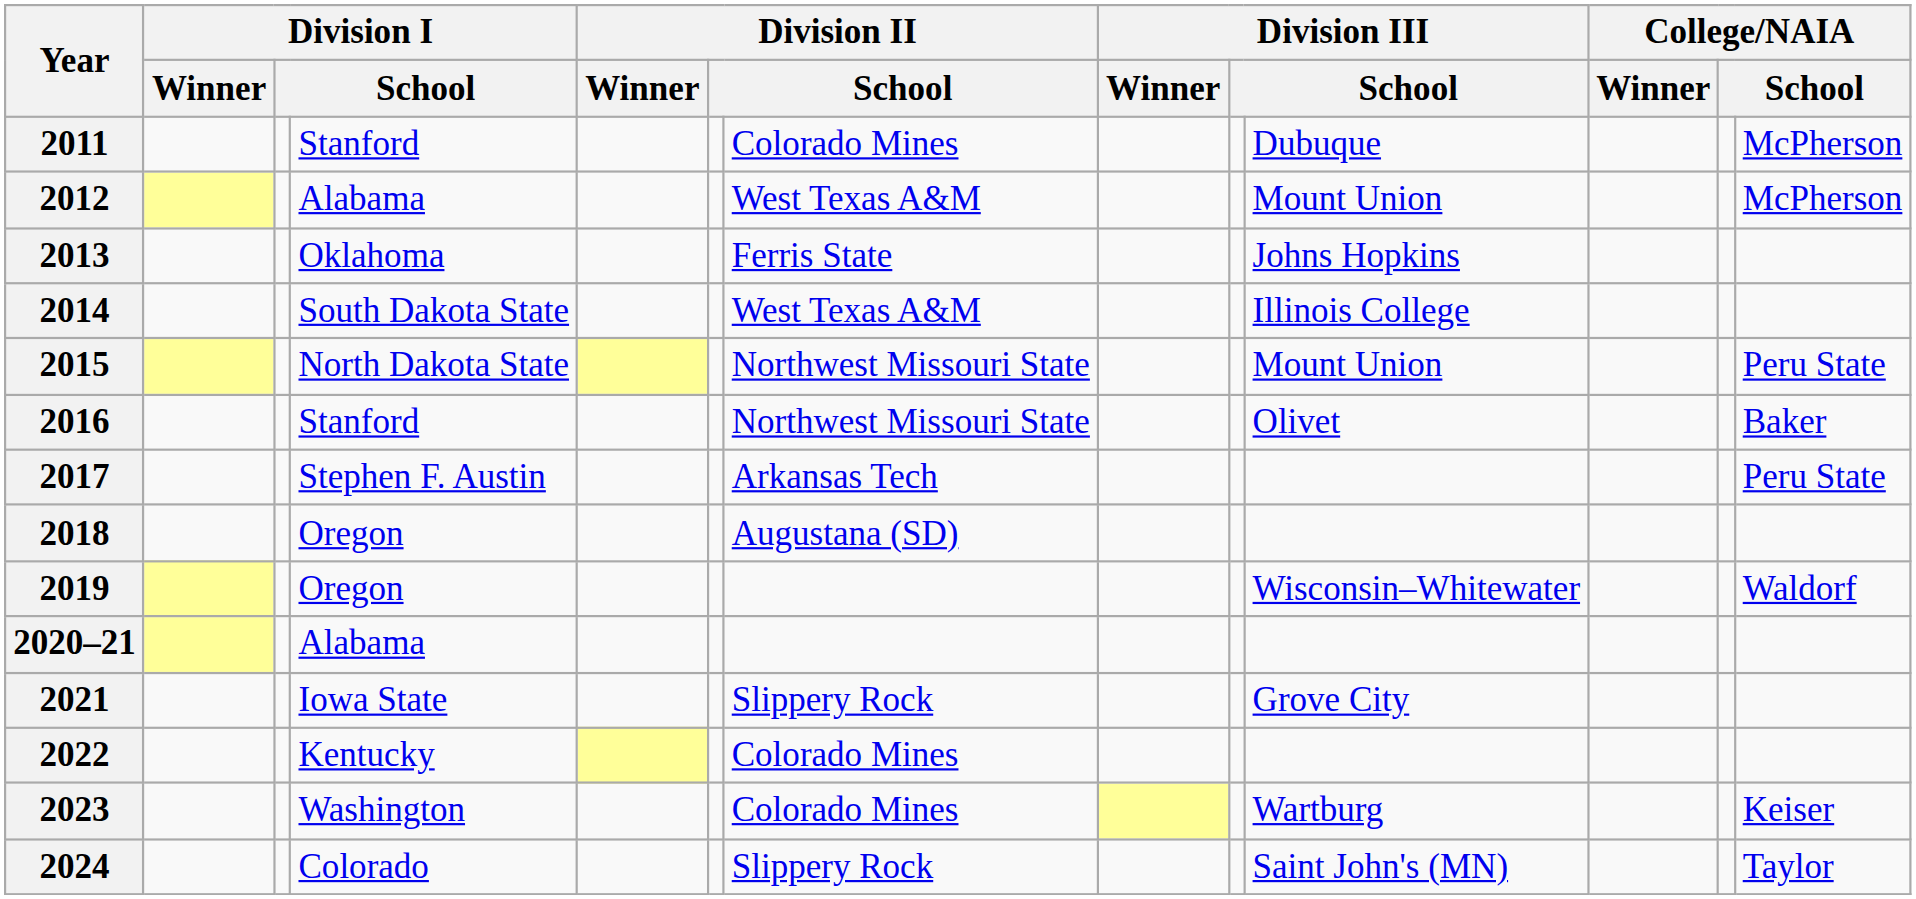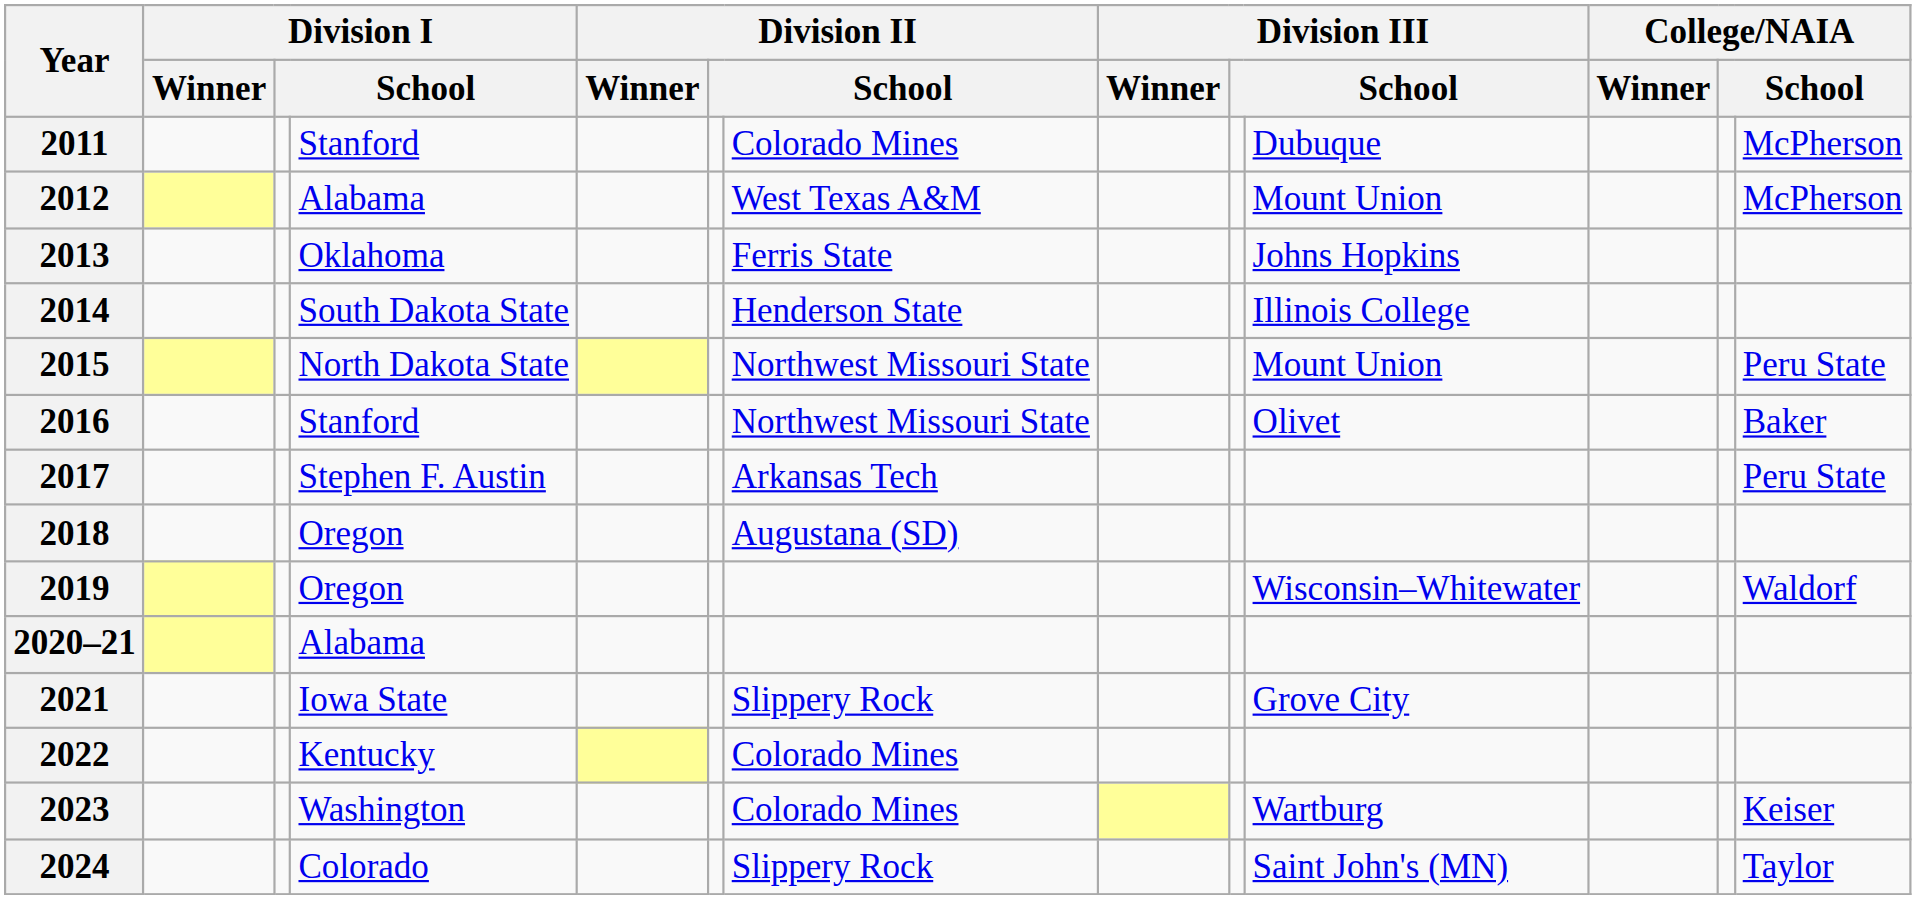2014 | column 7: West Texas A&M -> Henderson State
